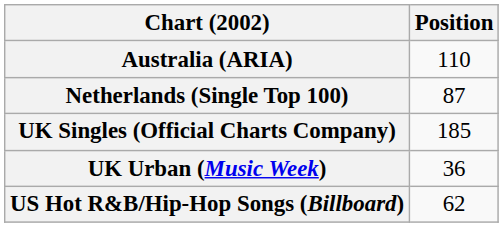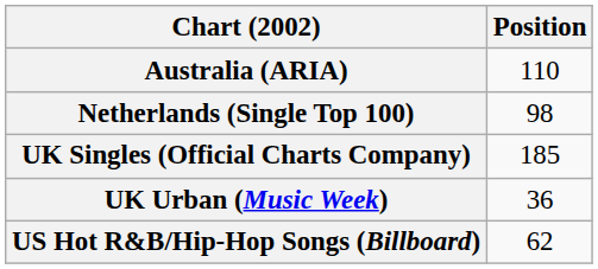Netherlands (Single Top 100) | Position: 87 -> 98
